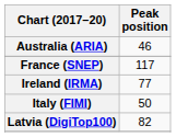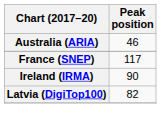Ireland (IRMA) | Peak position: 77 -> 90
- row: Italy (FIMI) | 50
